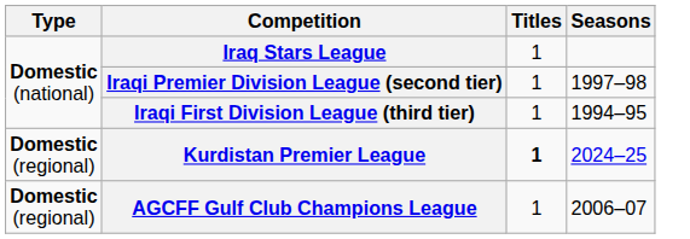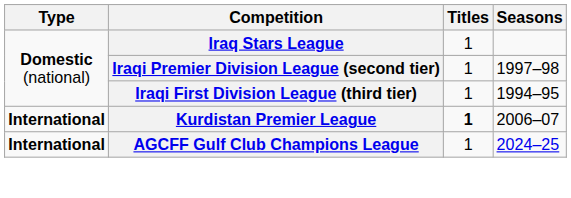Kurdistan Premier League | Type: Domestic (regional) -> International
Kurdistan Premier League | Seasons: 2024–25 -> 2006–07
AGCFF Gulf Club Champions League | Type: Domestic (regional) -> International
AGCFF Gulf Club Champions League | Seasons: 2006–07 -> 2024–25
